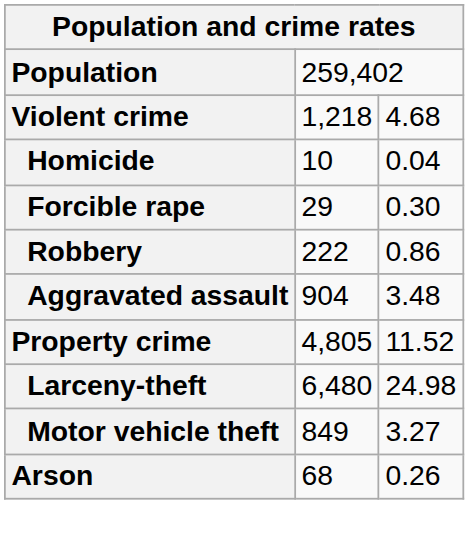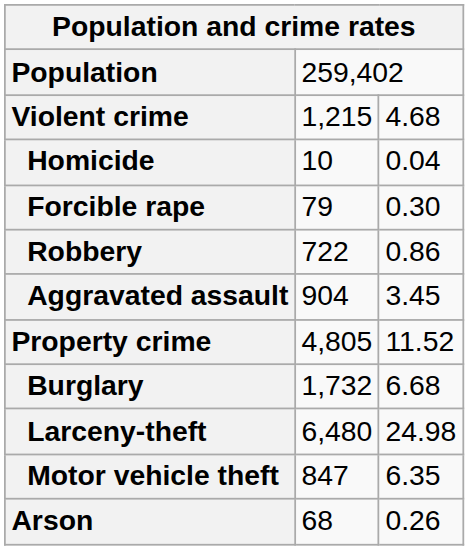Violent crime | column 2: 1,218 -> 1,215
Forcible rape | column 2: 29 -> 79
Robbery | column 2: 222 -> 722
Aggravated assault | column 3: 3.48 -> 3.45
+ row: Burglary | 1,732 | 6.68
Motor vehicle theft | column 2: 849 -> 847
Motor vehicle theft | column 3: 3.27 -> 6.35
